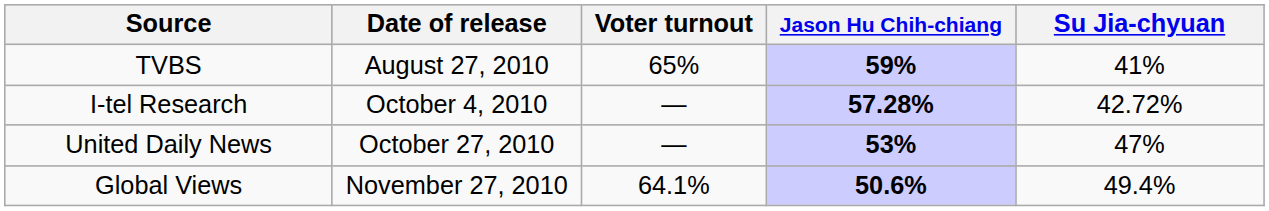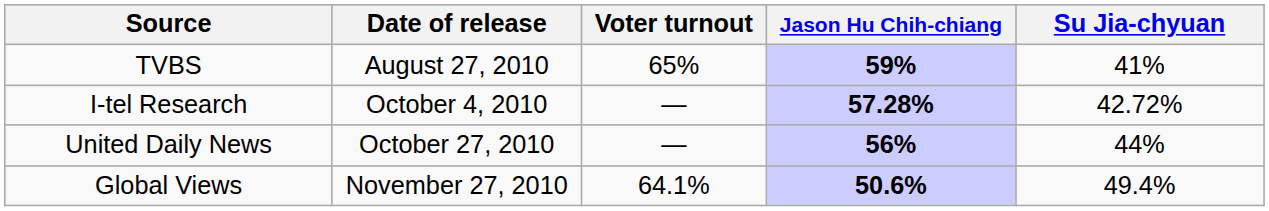United Daily News | Jason Hu Chih-chiang: 53% -> 56%
United Daily News | Su Jia-chyuan: 47% -> 44%
